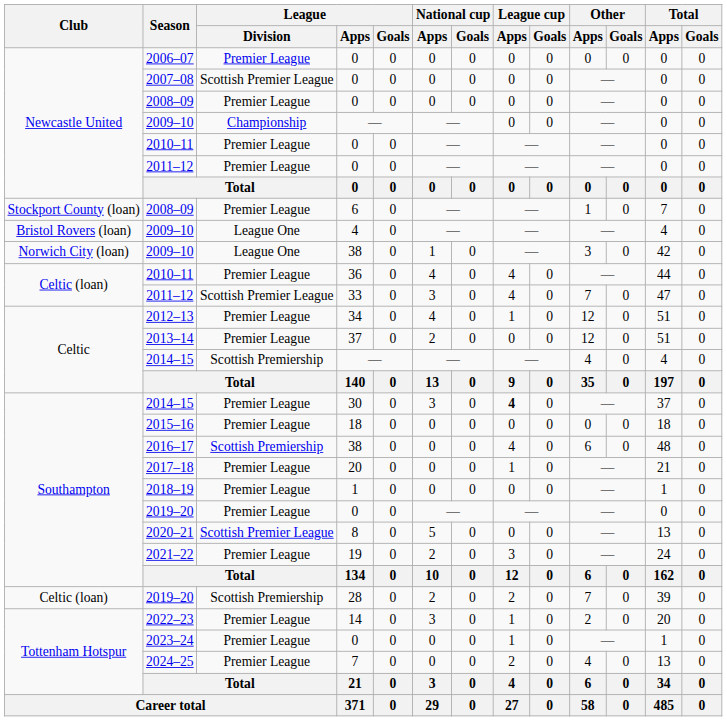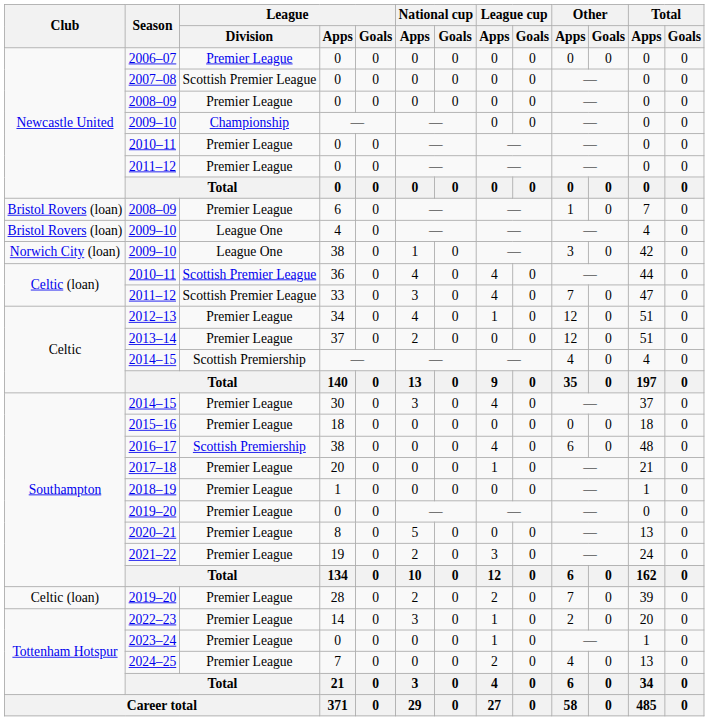2008–09 / 6 | Club: Stockport County (loan) -> Bristol Rovers (loan)
2010–11 / 36 | League / Division: Premier League -> Scottish Premier League
2014–15 / 30 | League cup / Apps: bold -> normal
2020–21 | League / Division: Scottish Premier League -> Premier League
2019–20 / 28 | League / Division: Scottish Premiership -> Premier League
